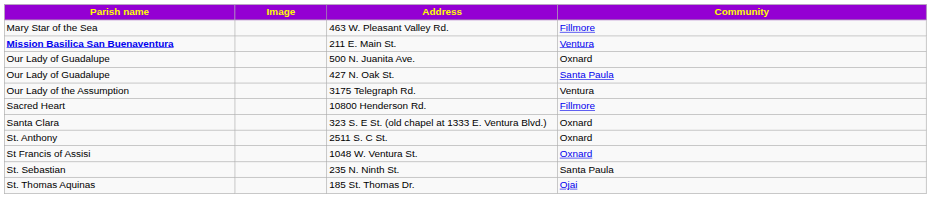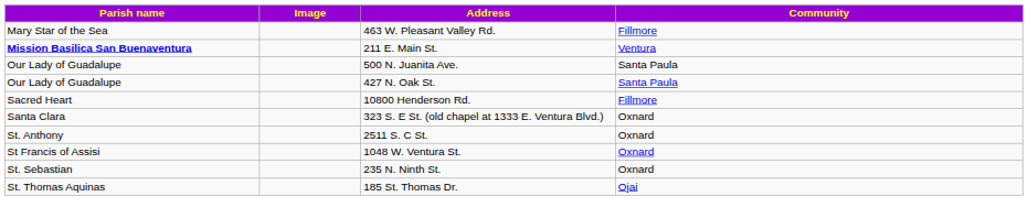500 N. Juanita Ave. | Community: Oxnard -> Santa Paula
- row: Our Lady of the Assumption | 3175 Telegraph Rd. | Ventura
235 N. Ninth St. | Community: Santa Paula -> Oxnard
